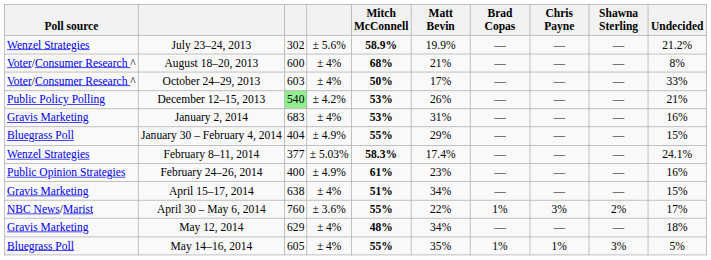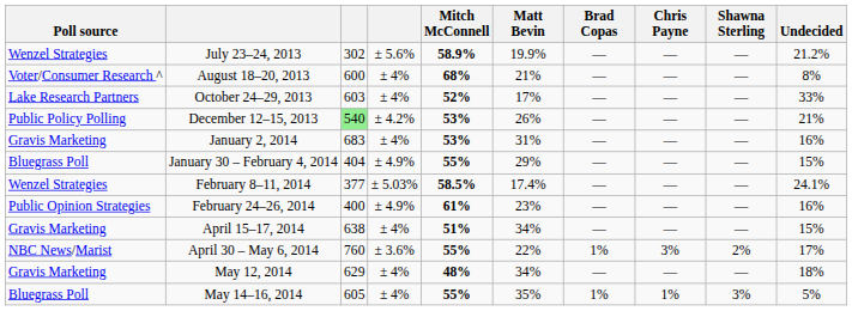October 24–29, 2013 | Poll source: Voter/Consumer Research ^ -> Lake Research Partners
October 24–29, 2013 | Mitch McConnell: 50% -> 52%
February 8–11, 2014 | Mitch McConnell: 58.3% -> 58.5%
